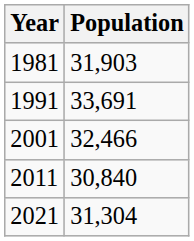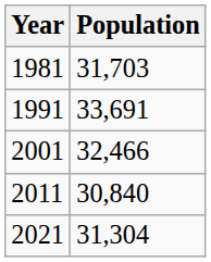1981 | Population: 31,903 -> 31,703
